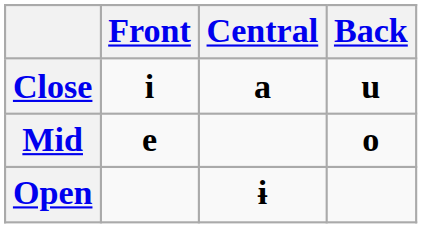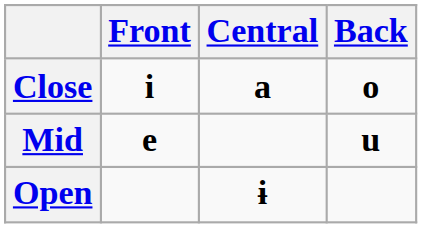Close | Back: u -> o
Mid | Back: o -> u
